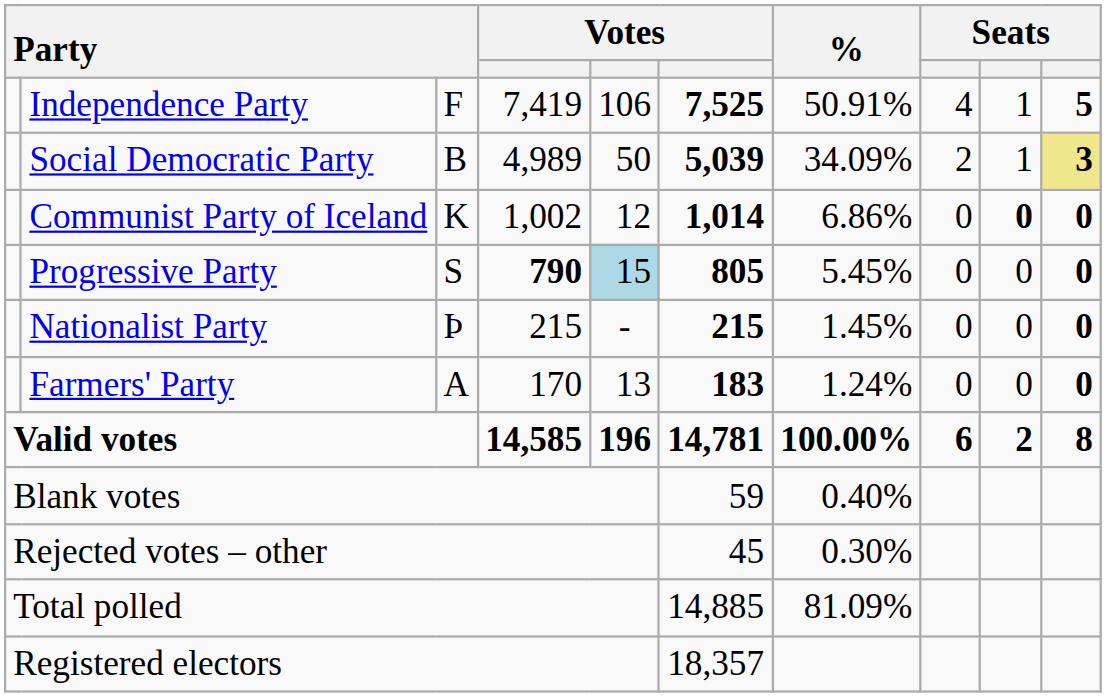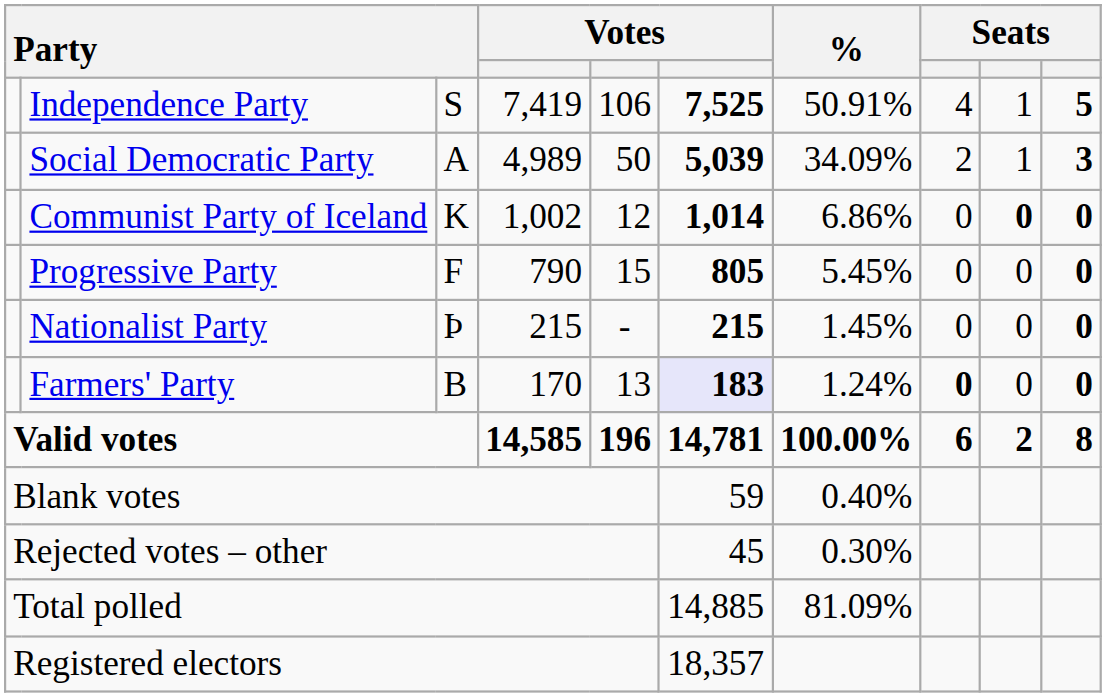Independence Party | column 3: F -> S
Social Democratic Party | column 3: B -> A
Social Democratic Party | column 10: khaki background -> no background
Progressive Party | column 3: S -> F
Progressive Party | column 4: bold -> normal
Progressive Party | column 5: lightblue background -> no background
Farmers' Party | column 3: A -> B
Farmers' Party | column 6: no background -> lavender background
Farmers' Party | column 8: normal -> bold
